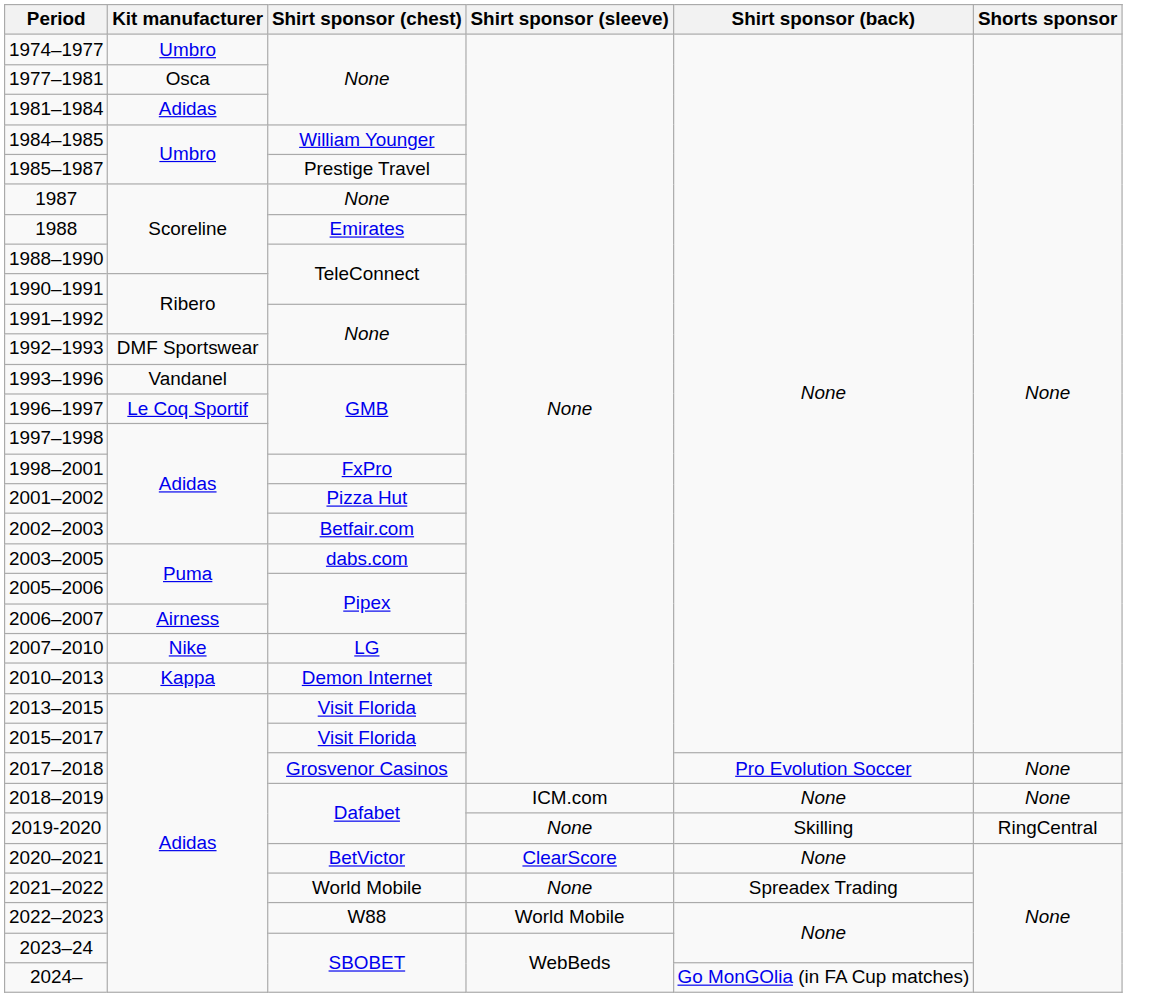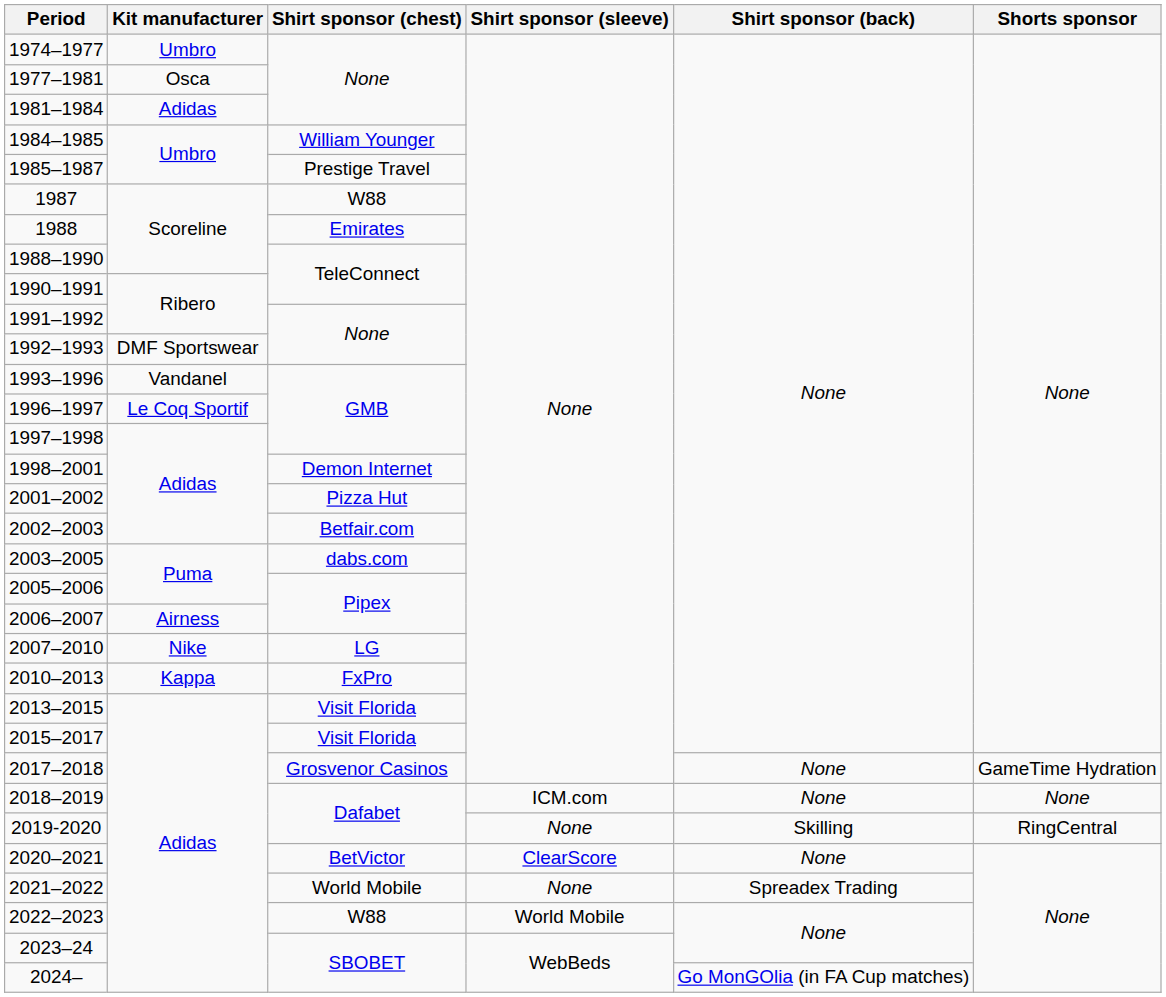1987 | Shirt sponsor (chest): None -> W88
1998–2001 | Shirt sponsor (chest): FxPro -> Demon Internet
2010–2013 | Shirt sponsor (chest): Demon Internet -> FxPro
2017–2018 | Shirt sponsor (back): Pro Evolution Soccer -> None
2017–2018 | Shorts sponsor: None -> GameTime Hydration
